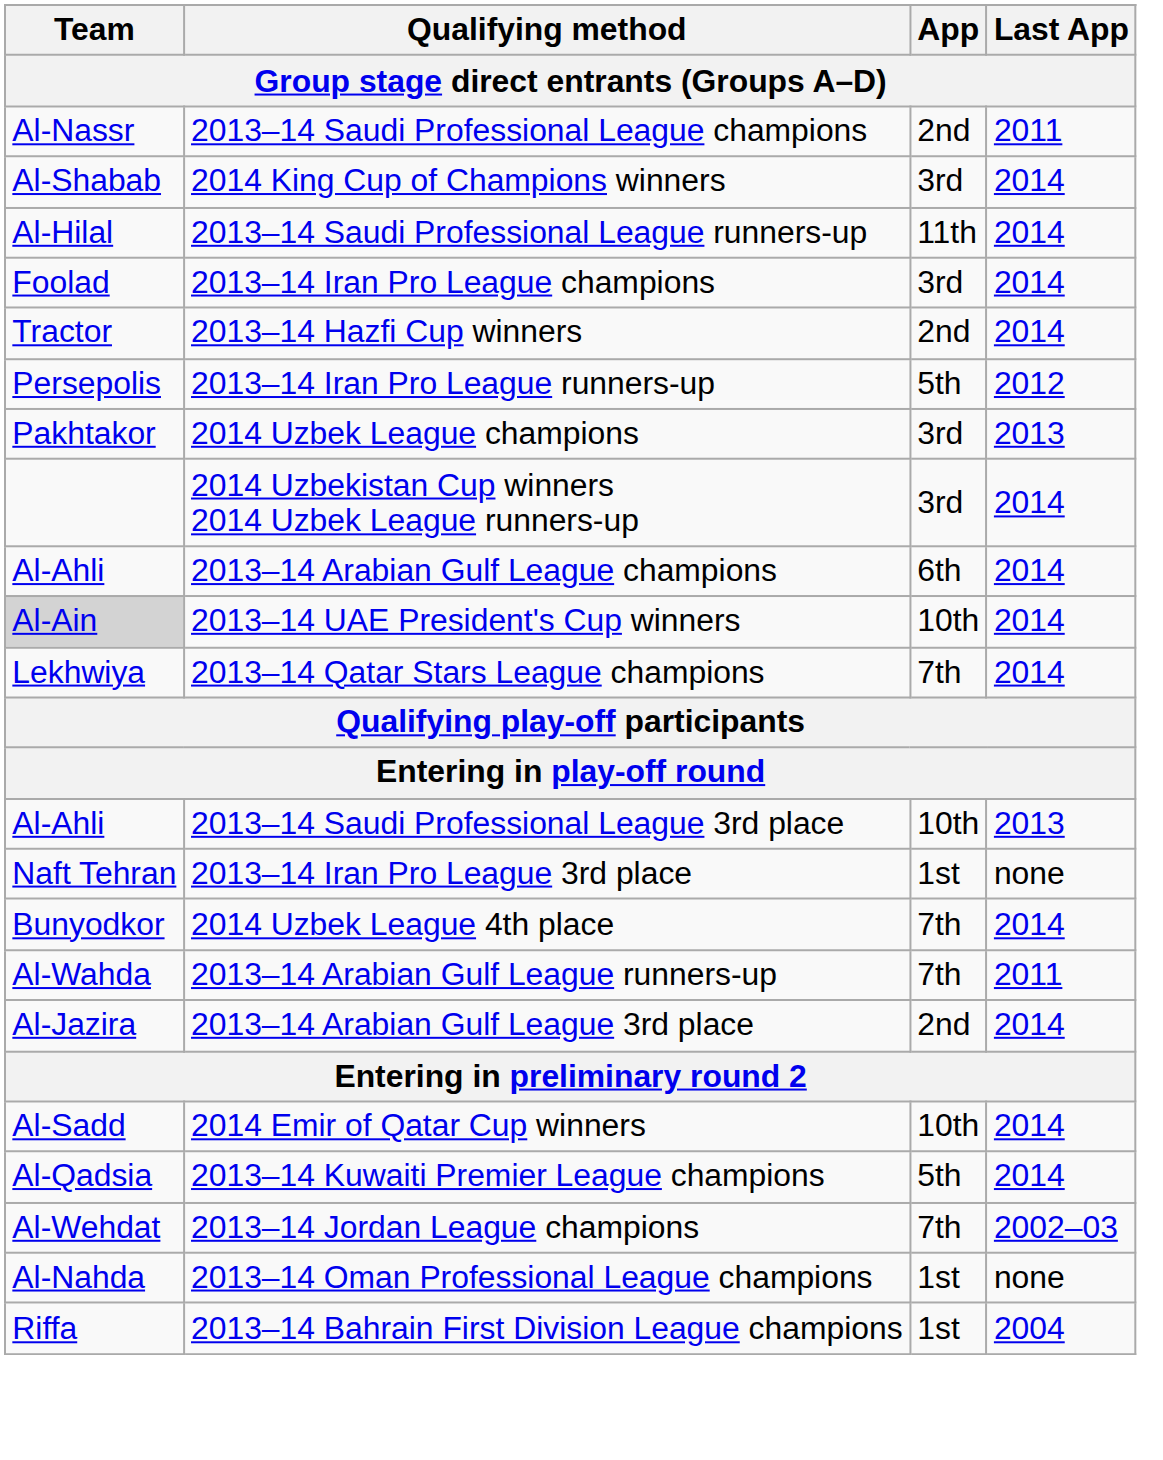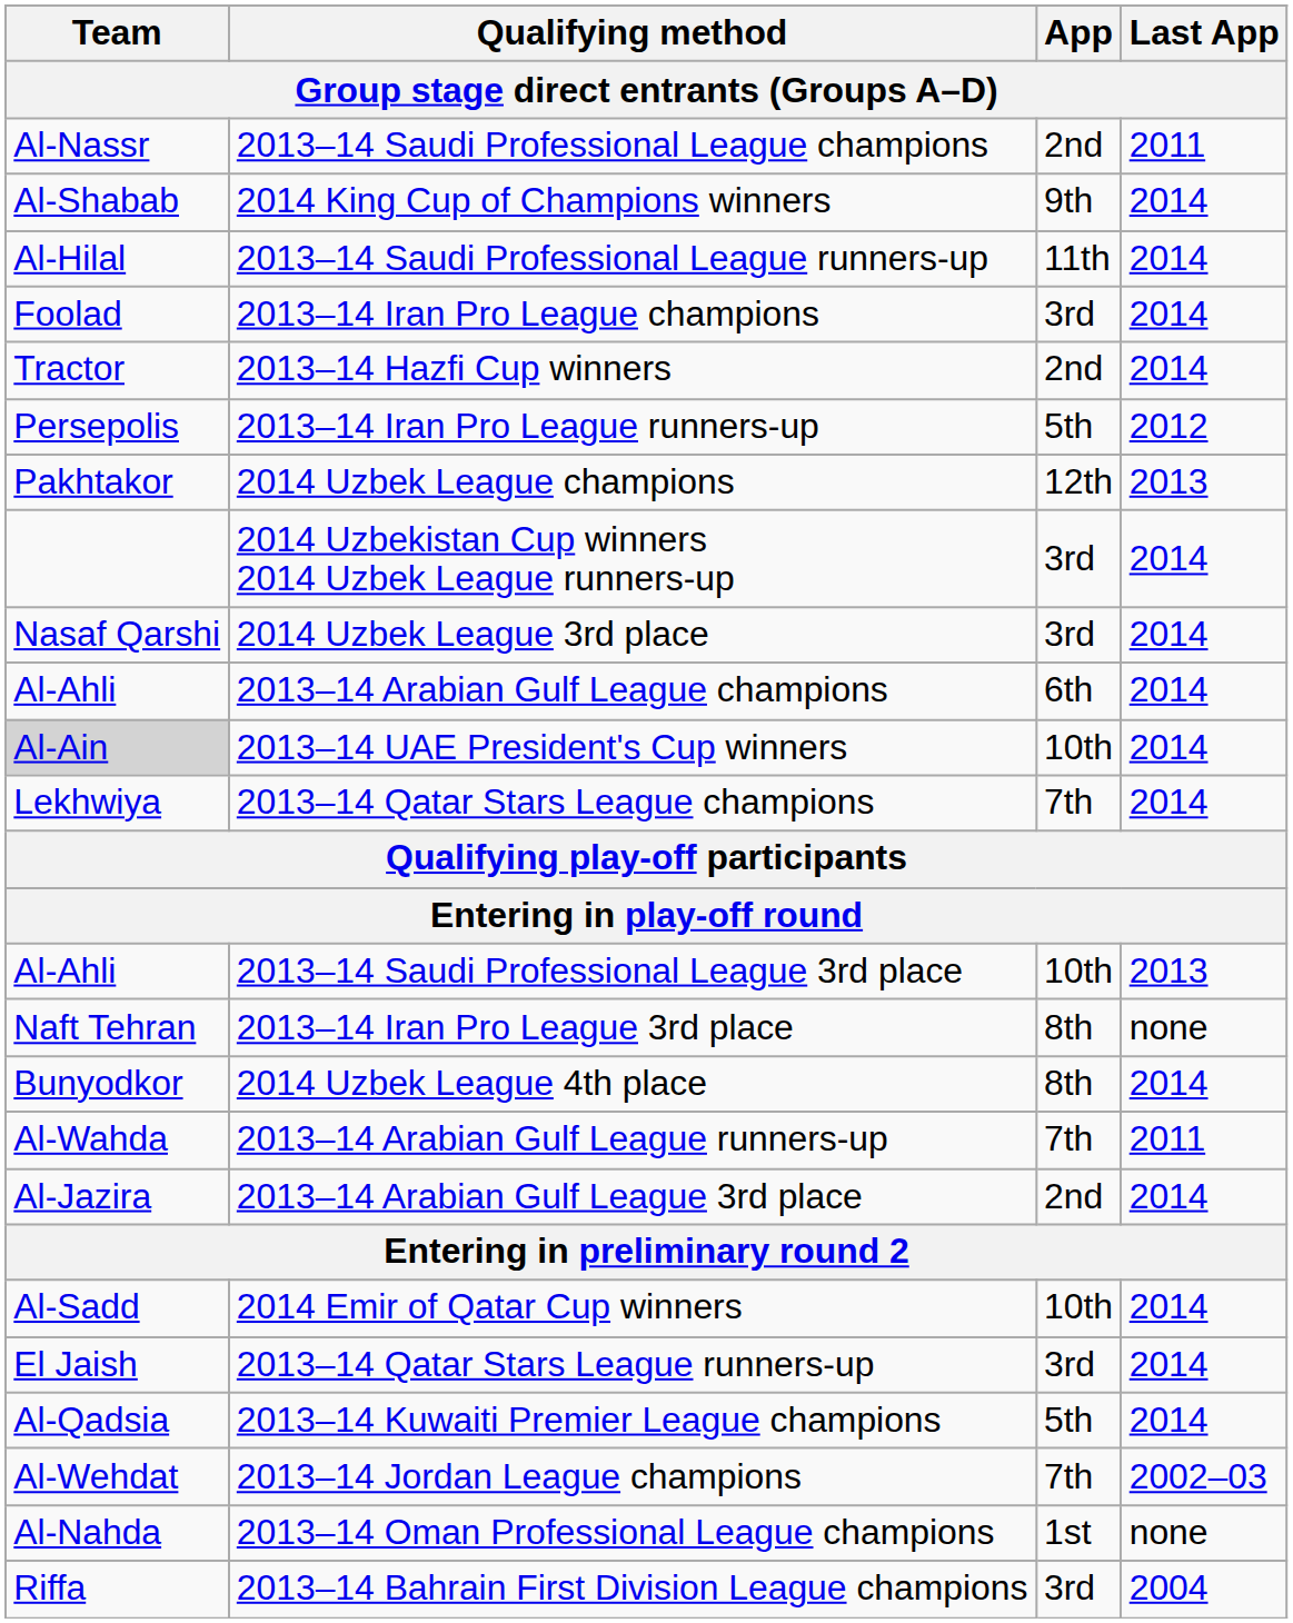2014 King Cup of Champions winners | App: 3rd -> 9th
2014 Uzbek League champions | App: 3rd -> 12th
+ row: Nasaf Qarshi | 2014 Uzbek League 3rd place | 3rd | 2014
2013–14 Iran Pro League 3rd place | App: 1st -> 8th
2014 Uzbek League 4th place | App: 7th -> 8th
+ row: El Jaish | 2013–14 Qatar Stars League runners-up | 3rd | 2014
2013–14 Bahrain First Division League champions | App: 1st -> 3rd
